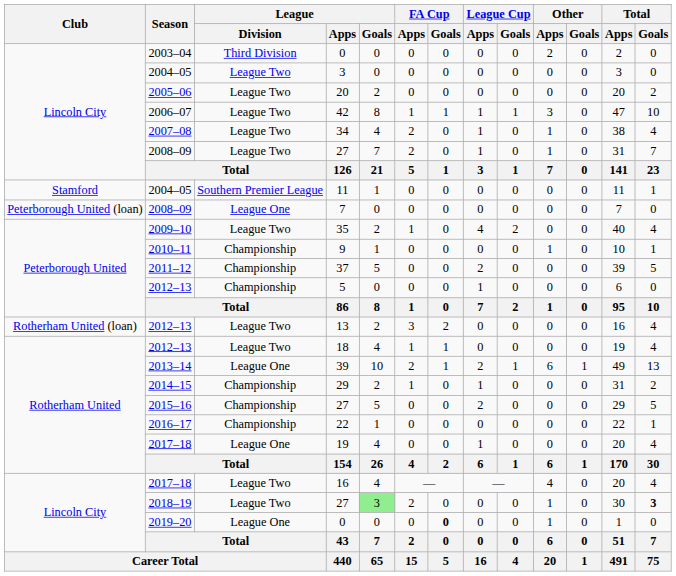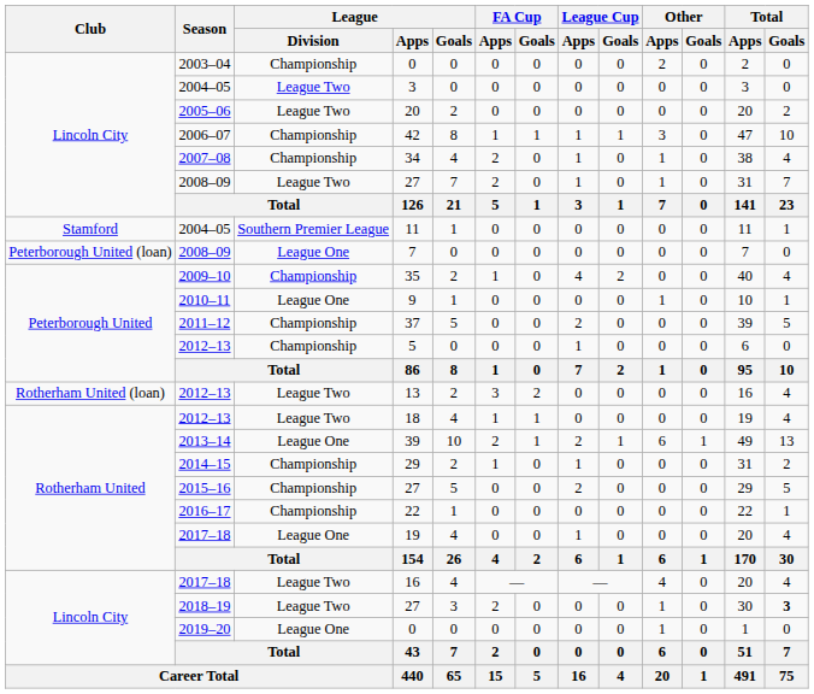2003–04 / 0 | League / Division: Third Division -> Championship
42 | League / Division: League Two -> Championship
34 | League / Division: League Two -> Championship
35 | League / Division: League Two -> Championship
9 | League / Division: Championship -> League One
2018–19 / 27 | League / Goals: lightgreen background -> no background
2019–20 / 0 | FA Cup / Goals: bold -> normal
